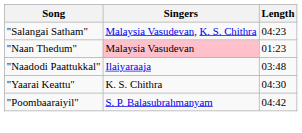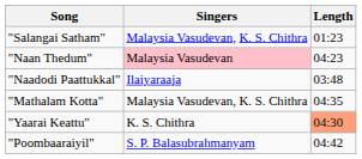"Salangai Satham" | Length: 04:23 -> 01:23
"Naan Thedum" | Length: 01:23 -> 04:23
+ row: "Mathalam Kotta" | Malaysia Vasudevan, K. S. Chithra | 04:35
"Yaarai Keattu" | Length: no background -> lightsalmon background
